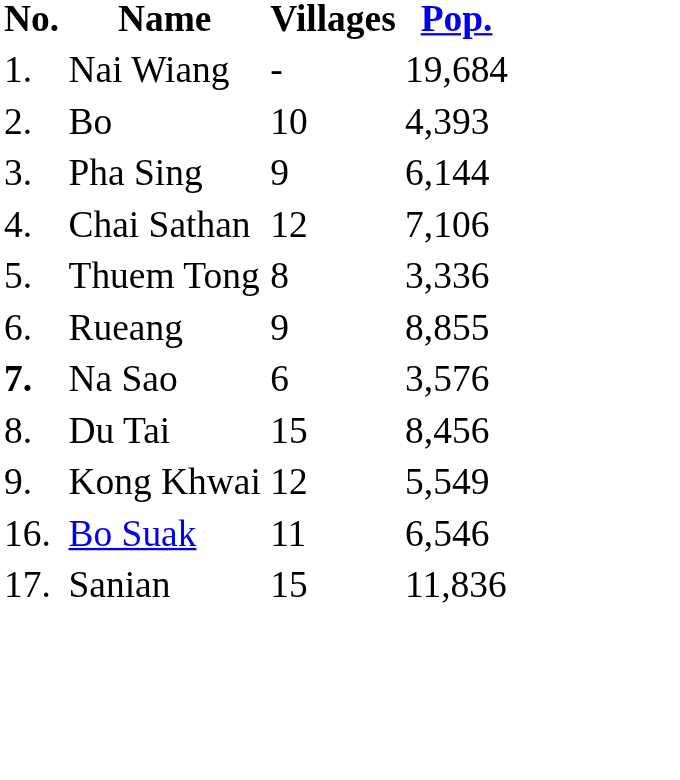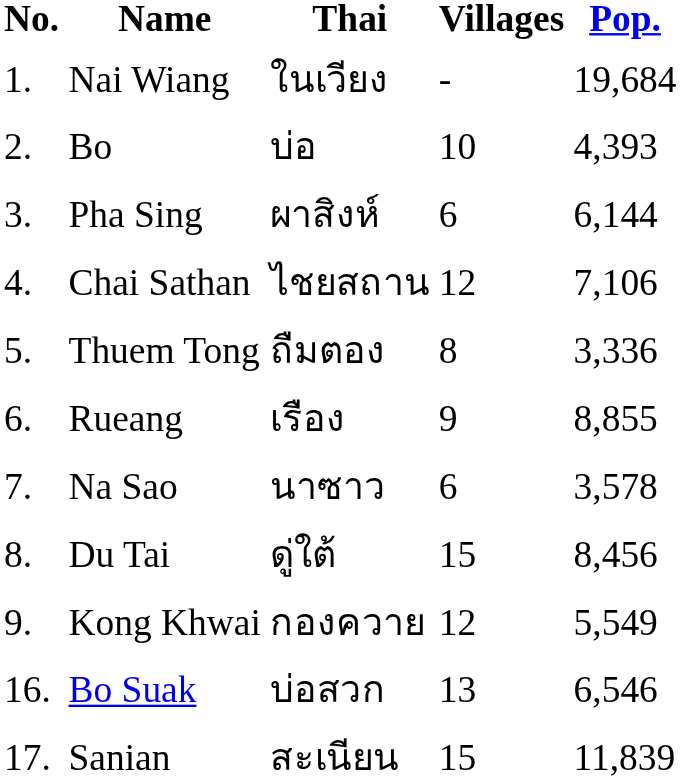+ column: Thai | ในเวียง | บ่อ | ผาสิงห์ | ไชยสถาน | ถืมตอง | เรือง | นาซาว | ดู่ใต้ | กองควาย | บ่อสวก | สะเนียน
Pha Sing | Villages: 9 -> 6
Na Sao | No.: bold -> normal
Na Sao | Pop.: 3,576 -> 3,578
Bo Suak | Villages: 11 -> 13
Sanian | Pop.: 11,836 -> 11,839
